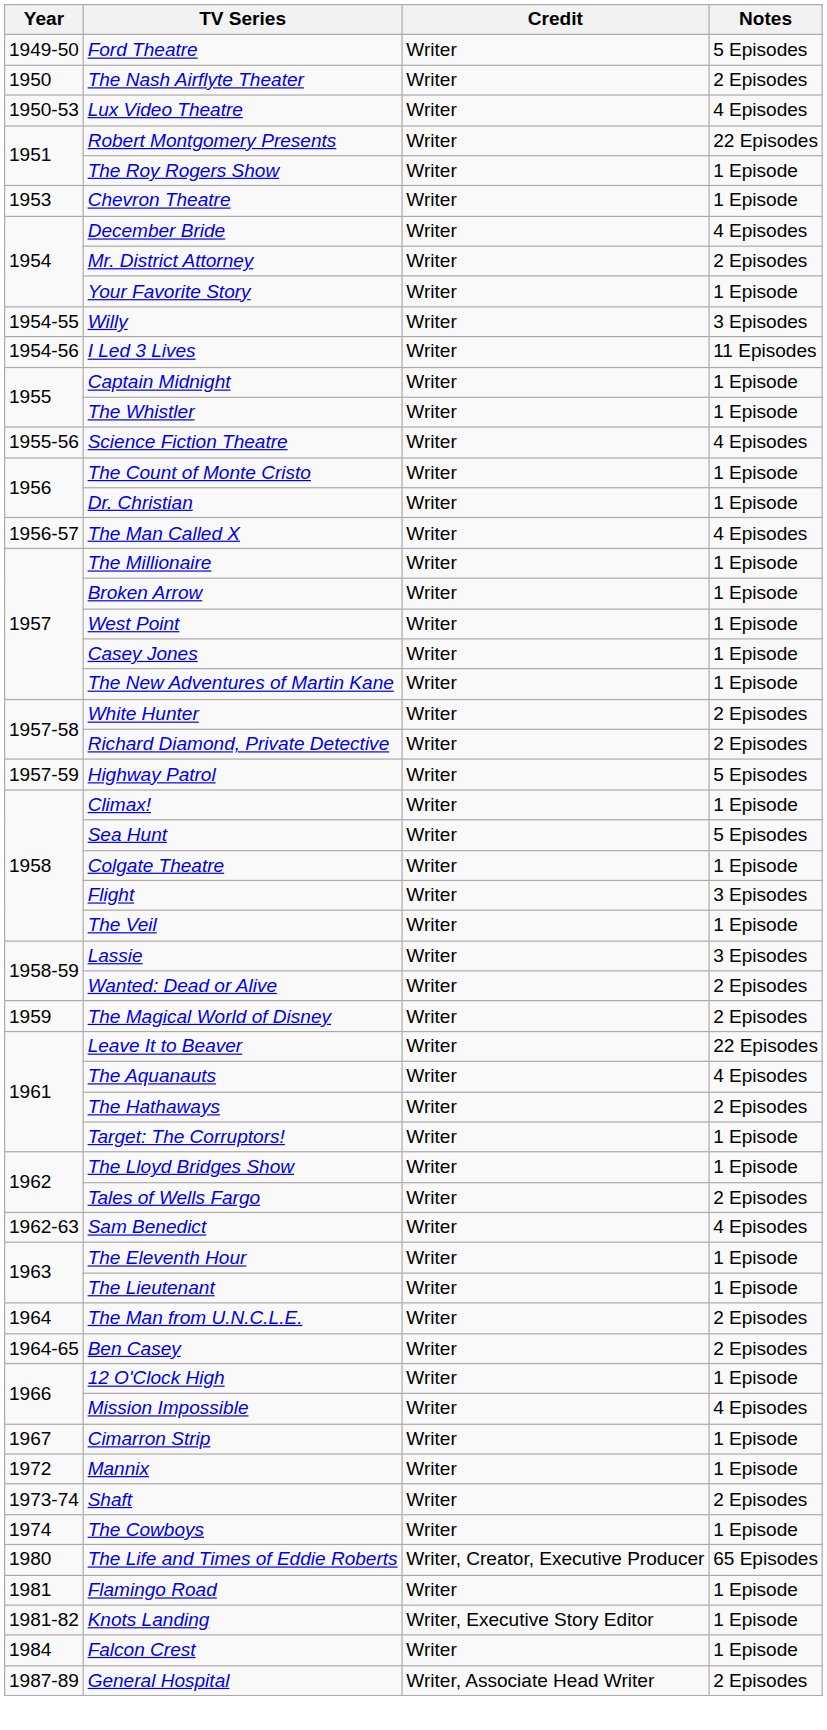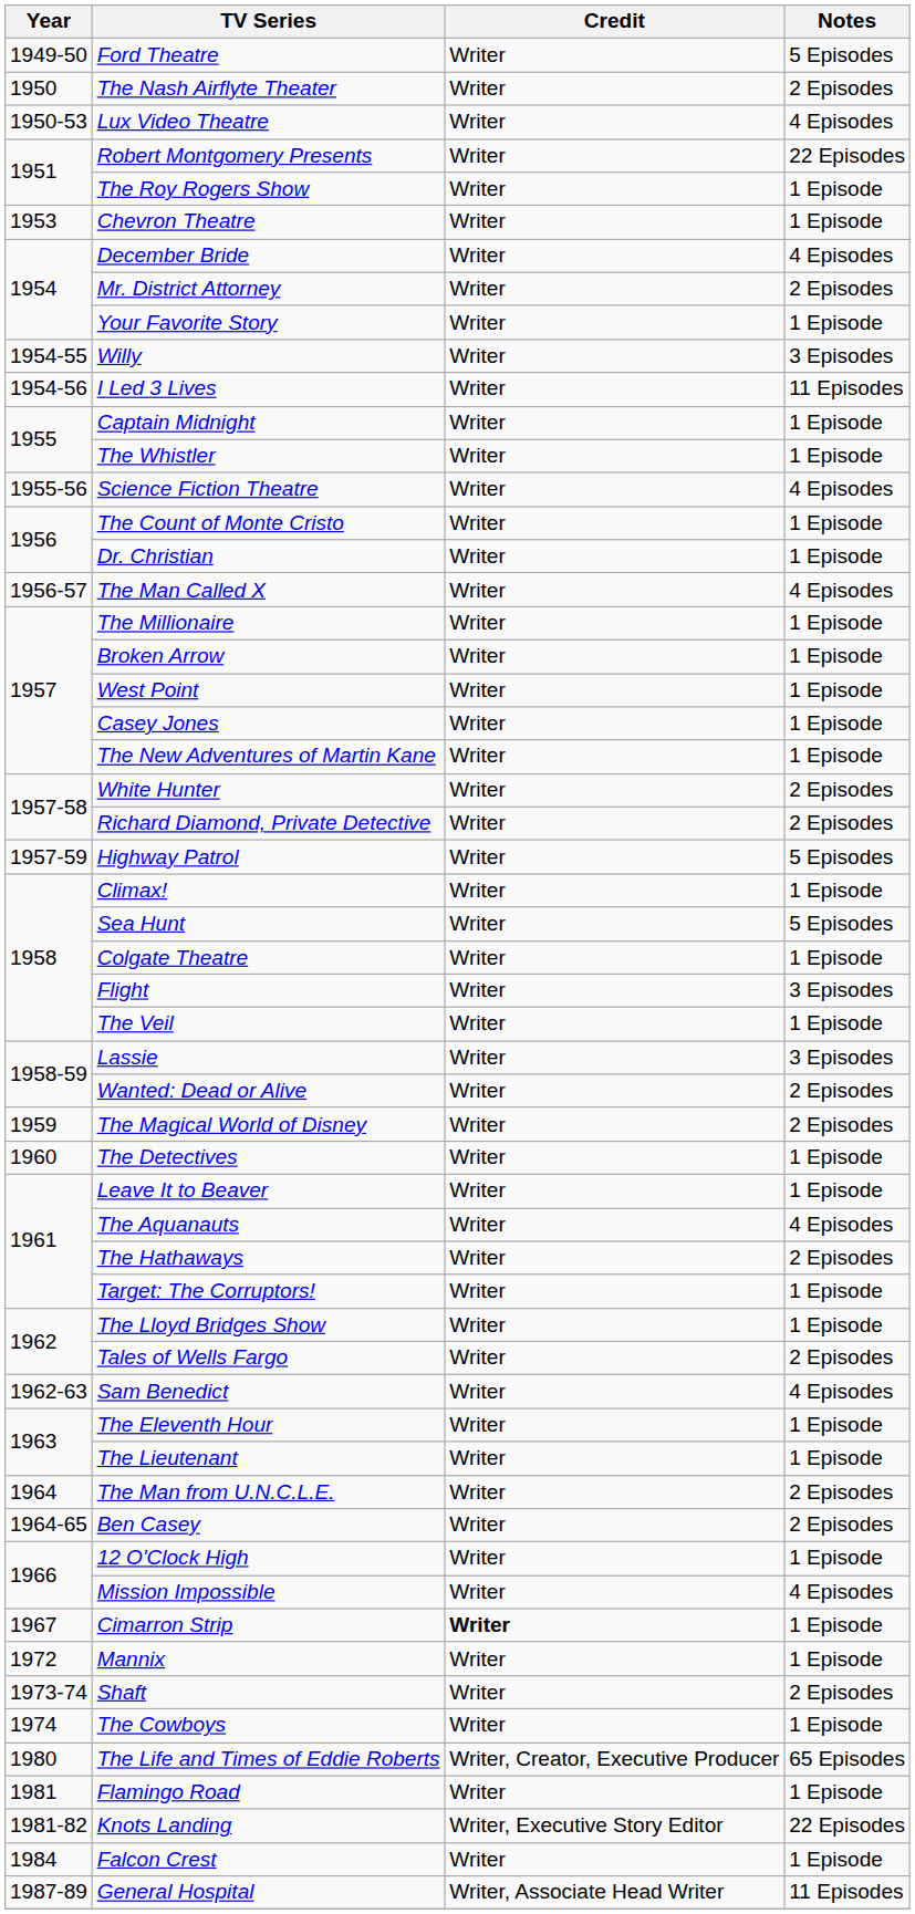+ row: 1960 | The Detectives | Writer | 1 Episode
Leave It to Beaver | Notes: 22 Episodes -> 1 Episode
Cimarron Strip | Credit: normal -> bold
Knots Landing | Notes: 1 Episode -> 22 Episodes
General Hospital | Notes: 2 Episodes -> 11 Episodes
